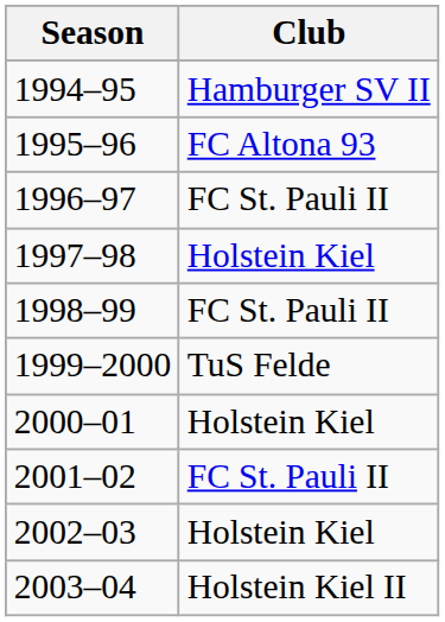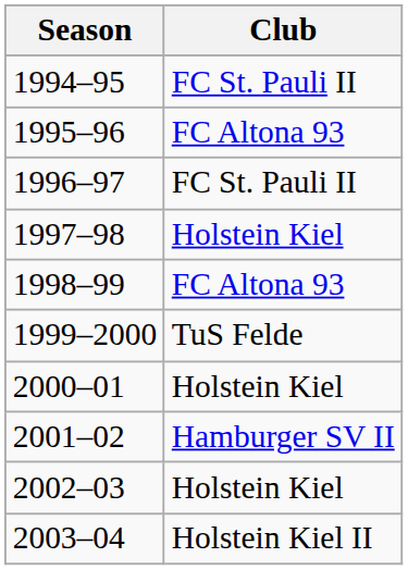1994–95 | Club: Hamburger SV II -> FC St. Pauli II
1998–99 | Club: FC St. Pauli II -> FC Altona 93
2001–02 | Club: FC St. Pauli II -> Hamburger SV II
